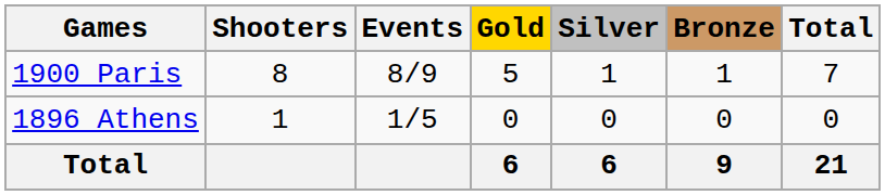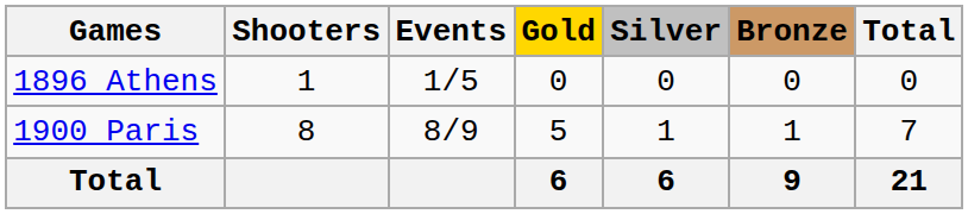rows swapped: 1896 Athens <-> 1900 Paris
